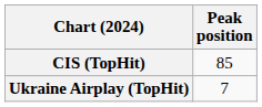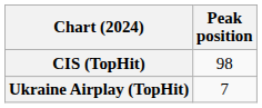CIS (TopHit) | Peak position: 85 -> 98
